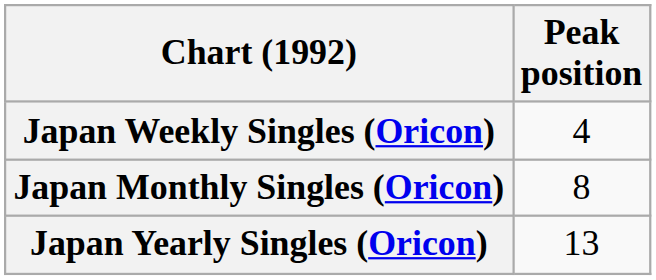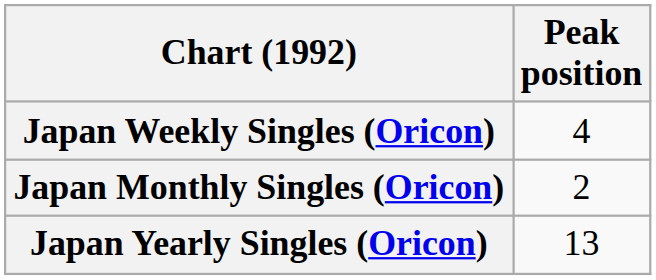Japan Monthly Singles (Oricon) | Peak position: 8 -> 2
